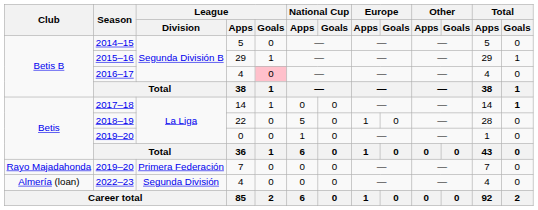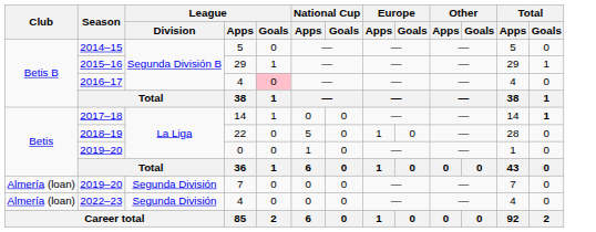2019–20 / 7 | Club: Rayo Majadahonda -> Almería (loan)
2019–20 / 7 | League / Division: Primera Federación -> Segunda División
